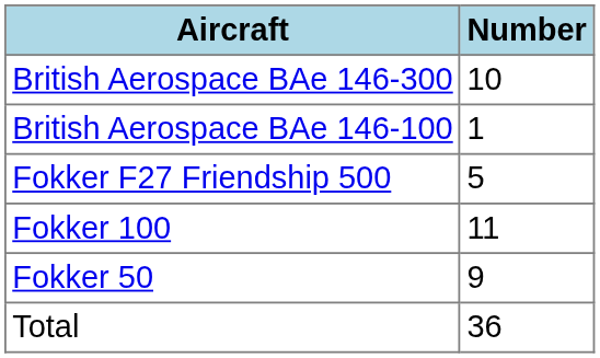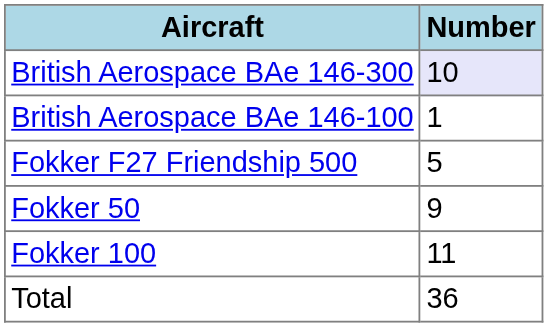British Aerospace BAe 146-300 | Number: no background -> lavender background
rows swapped: Fokker 50 <-> Fokker 100
